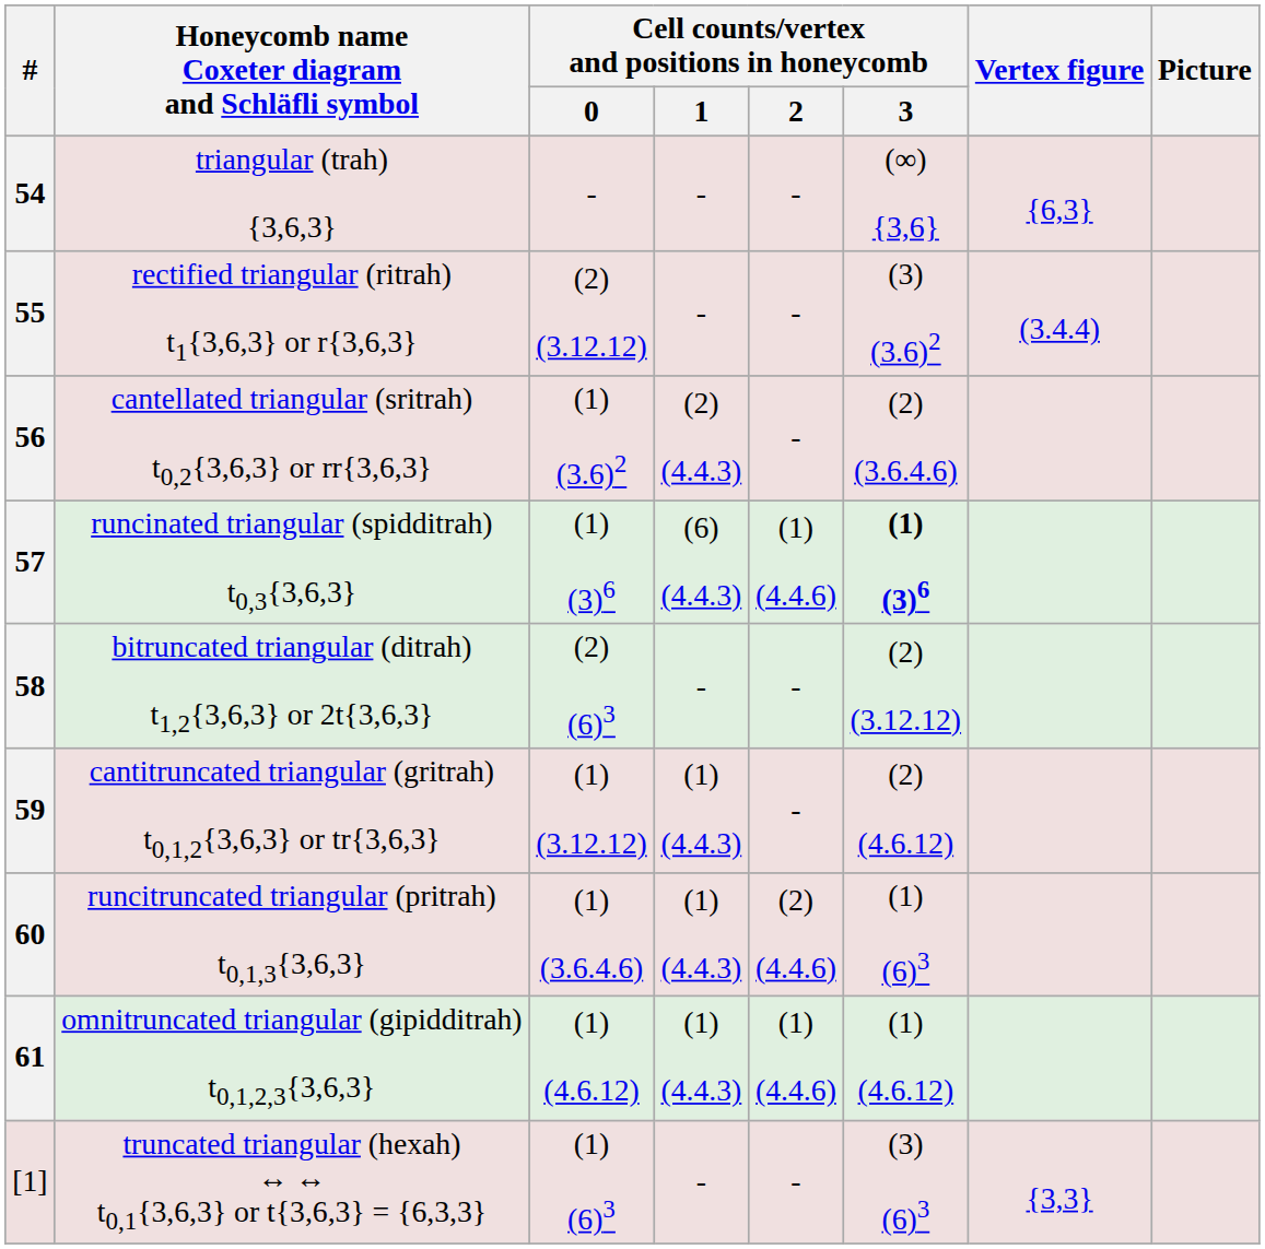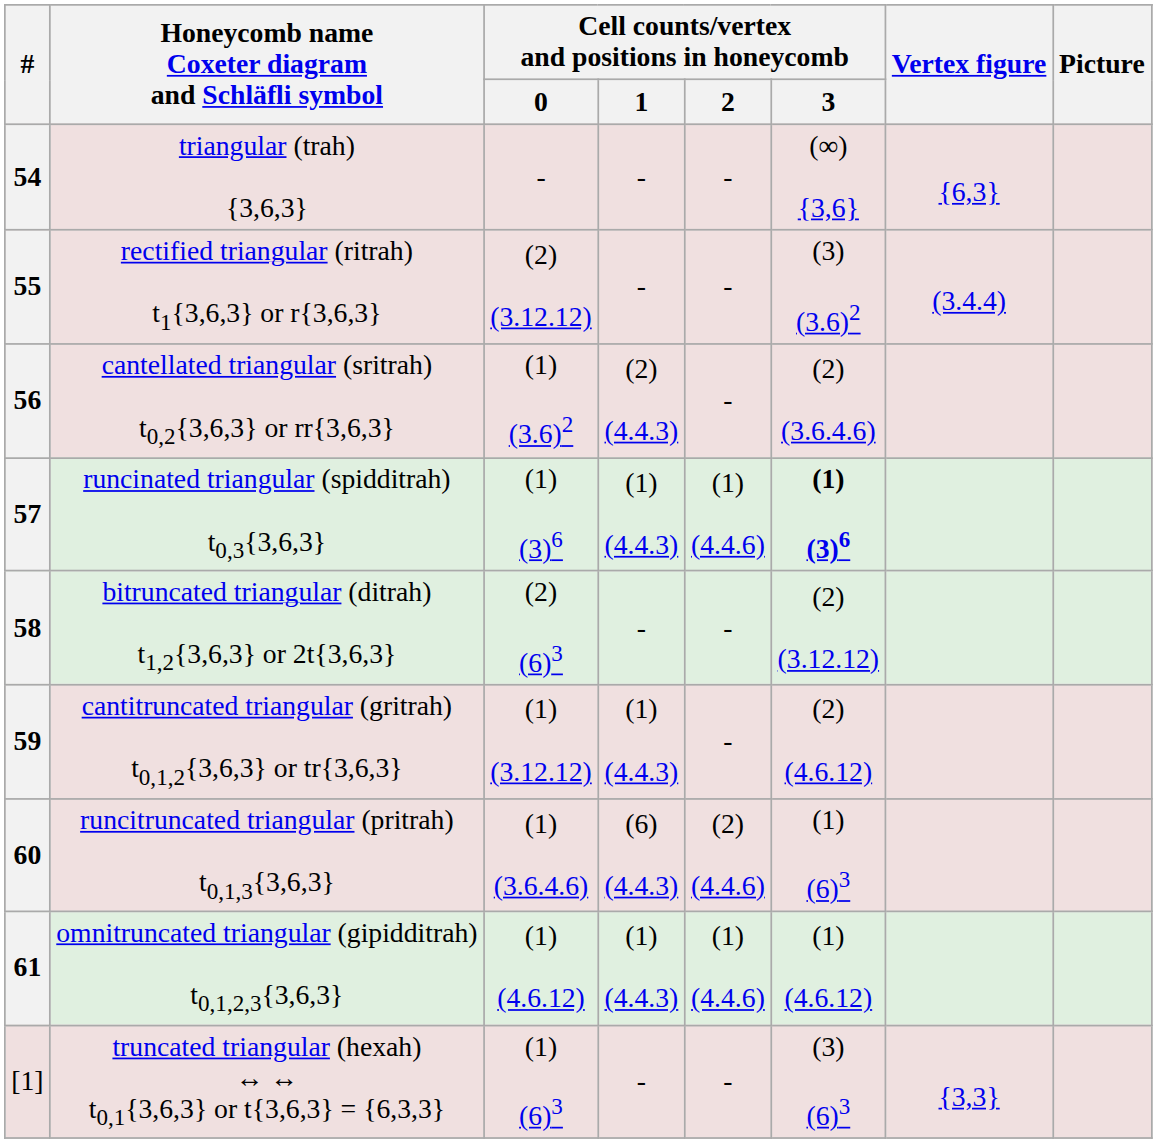runcinated triangular (spidditrah) t0,3{3,6,3} | Cell counts/vertex and positions in honeycomb / 1: (6) (4.4.3) -> (1) (4.4.3)
runcitruncated triangular (pritrah) t0,1,3{3,6,3} | Cell counts/vertex and positions in honeycomb / 1: (1) (4.4.3) -> (6) (4.4.3)
